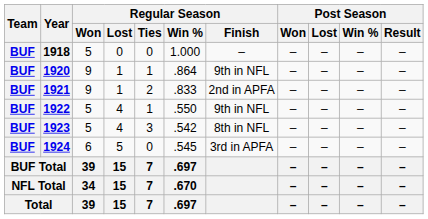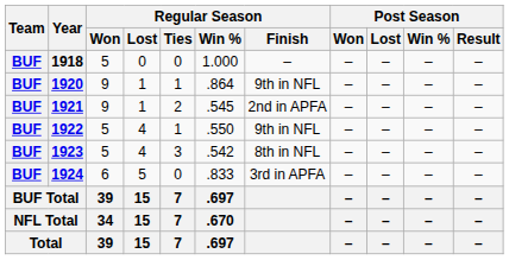1921 | Regular Season / Win %: .833 -> .545
1924 | Regular Season / Win %: .545 -> .833
